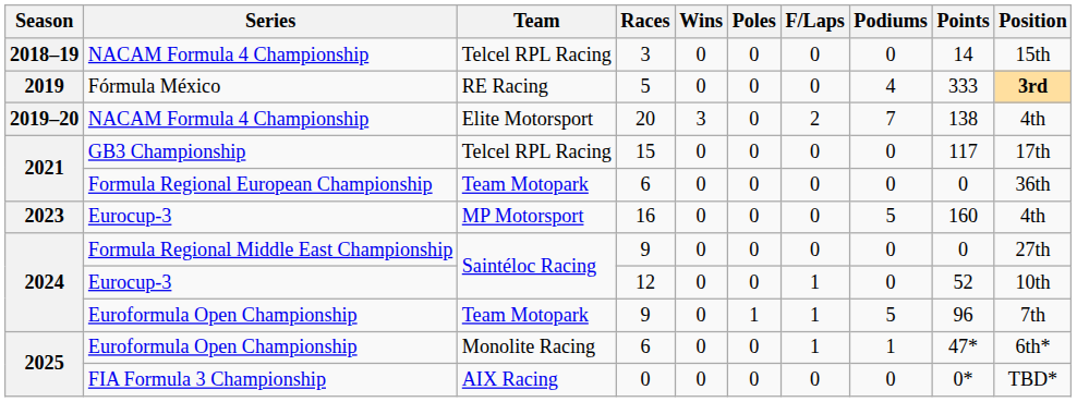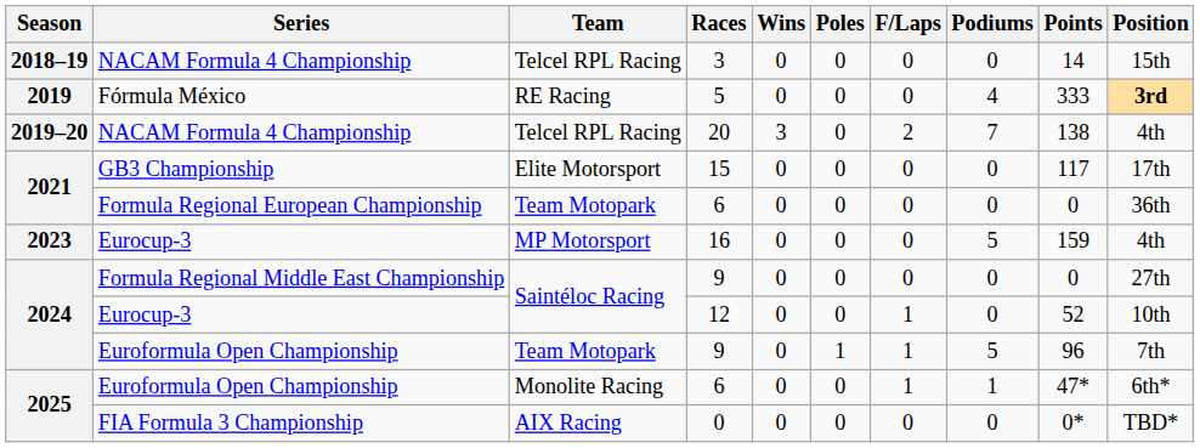20 | Team: Elite Motorsport -> Telcel RPL Racing
15 | Team: Telcel RPL Racing -> Elite Motorsport
16 | Points: 160 -> 159
